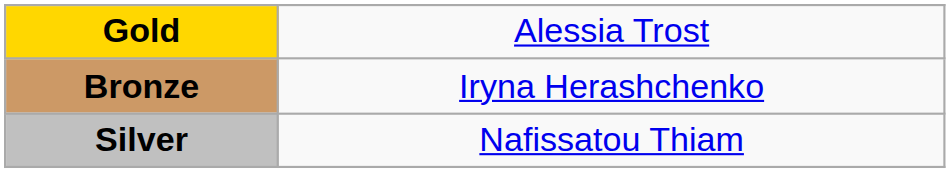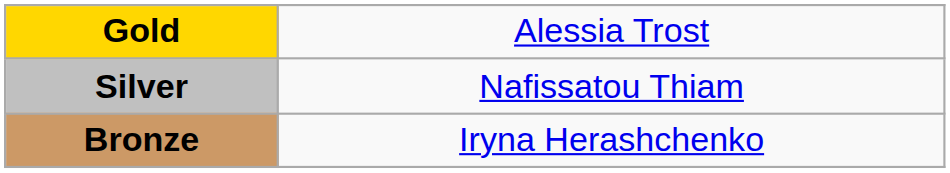rows swapped: Silver <-> Bronze
